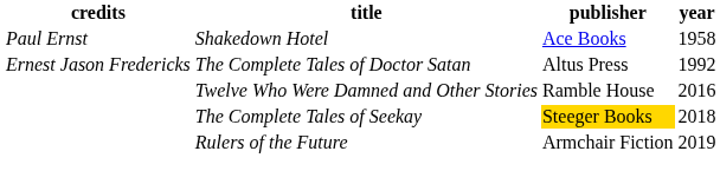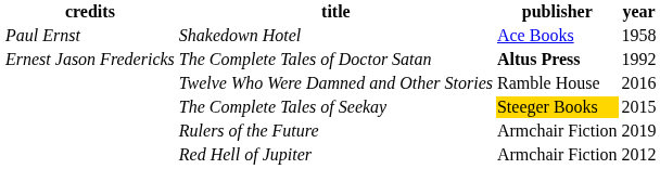The Complete Tales of Doctor Satan | publisher: normal -> bold
The Complete Tales of Seekay | year: 2018 -> 2015
+ row: Red Hell of Jupiter | Armchair Fiction | 2012
